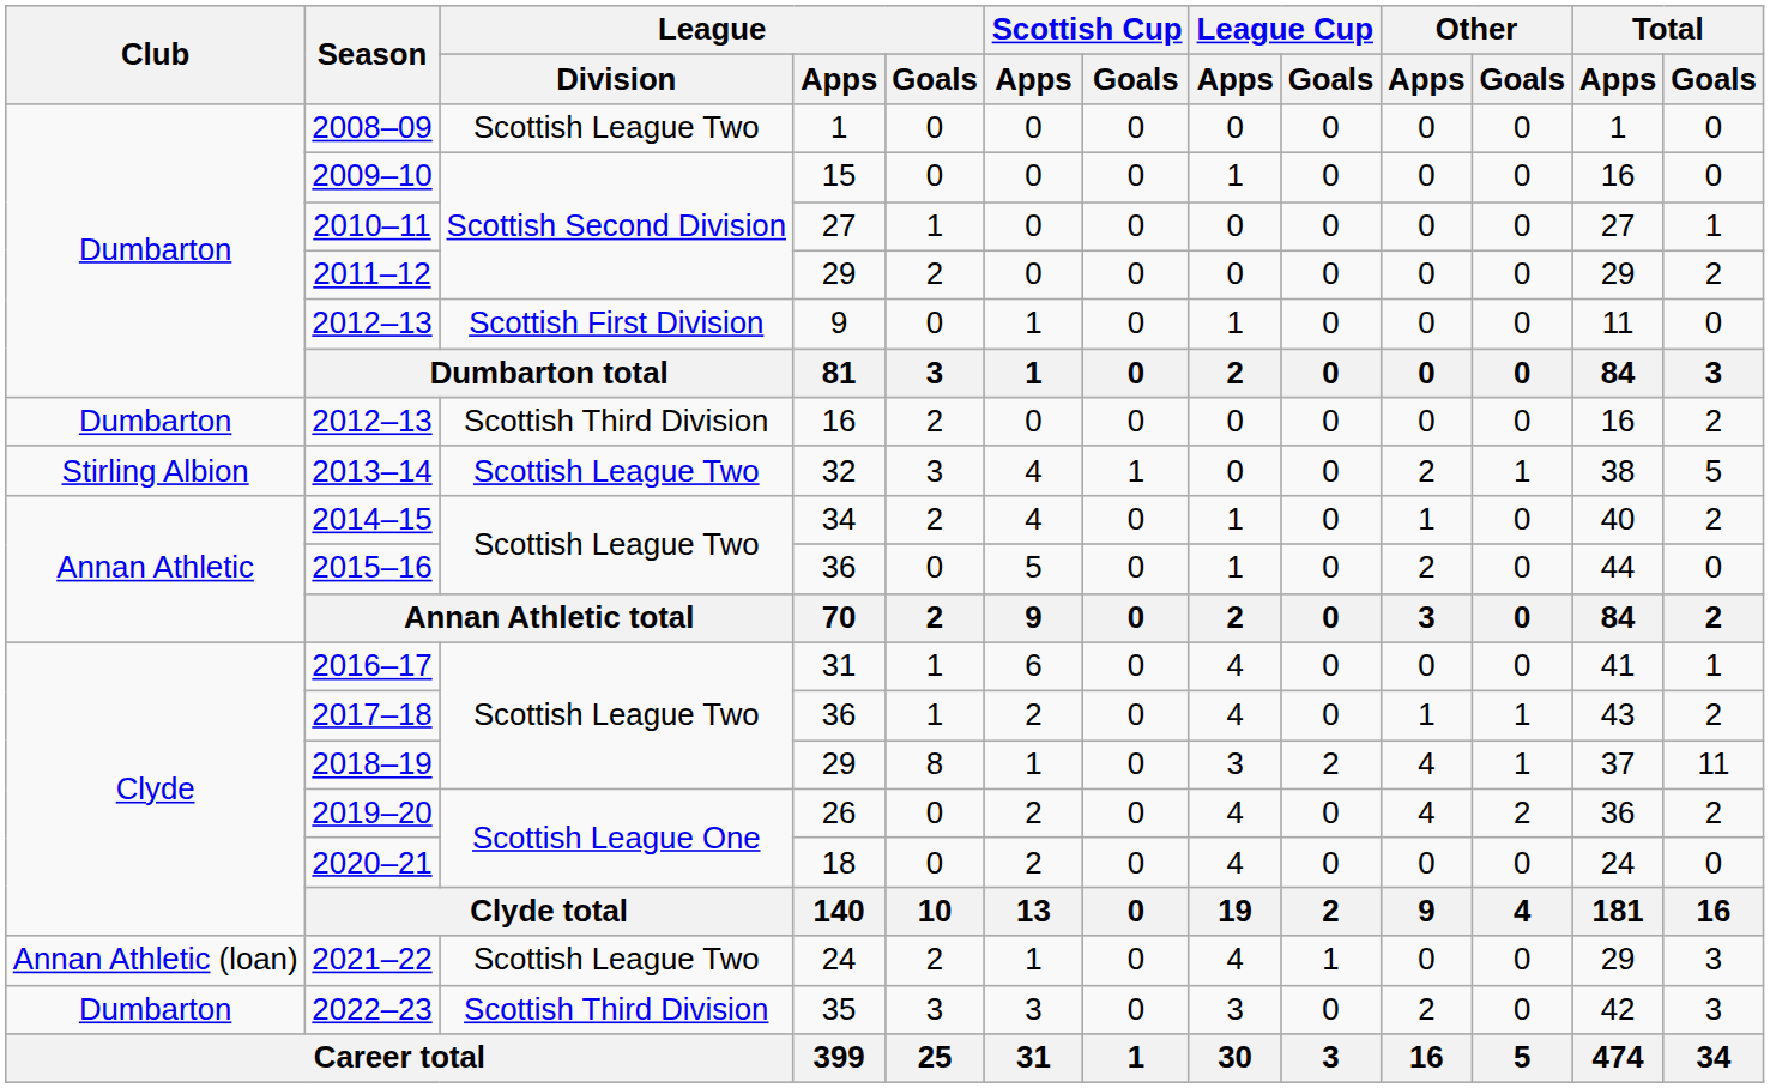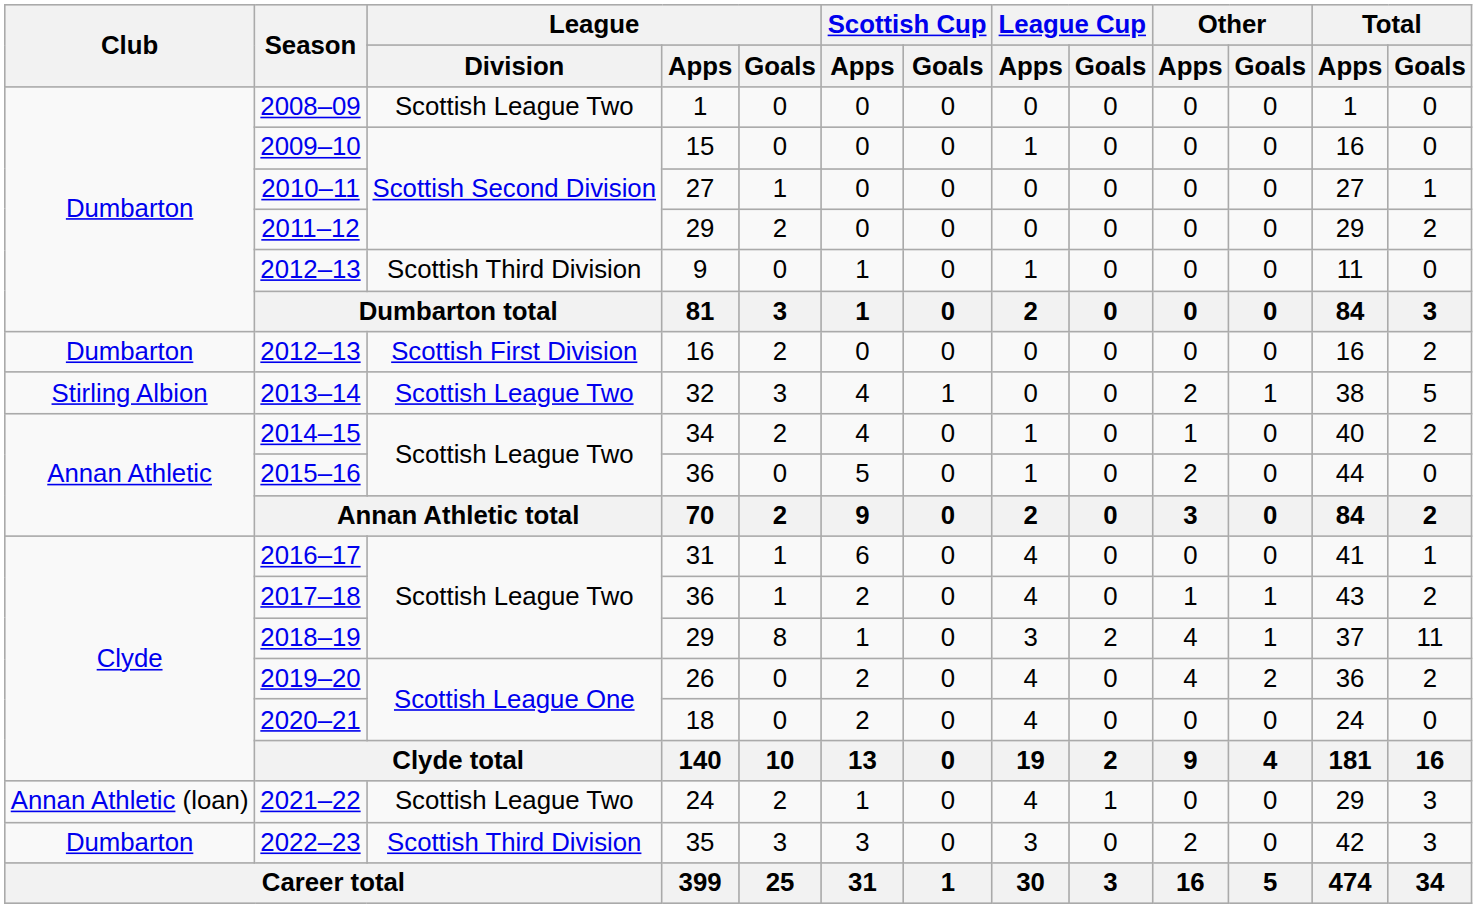2012–13 / 9 | League / Division: Scottish First Division -> Scottish Third Division
2012–13 / 16 | League / Division: Scottish Third Division -> Scottish First Division
